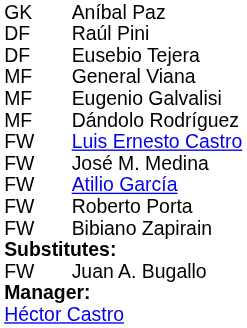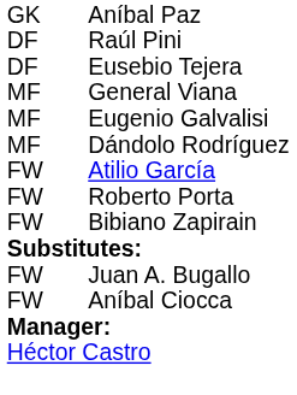- row: FW | Luis Ernesto Castro
- row: FW | José M. Medina
+ row: FW | Aníbal Ciocca
